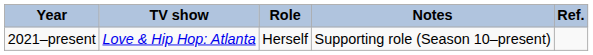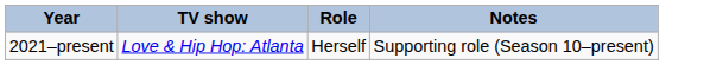- column: Ref.
